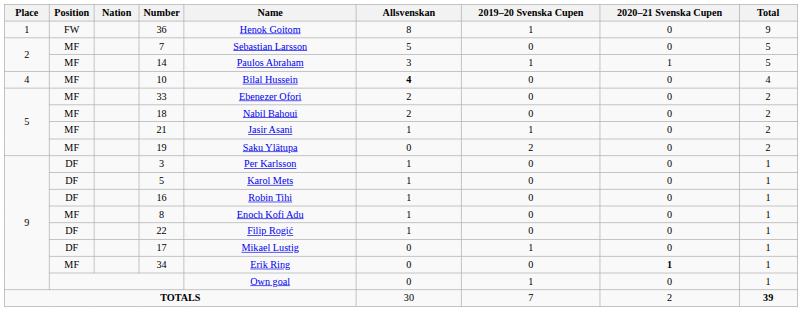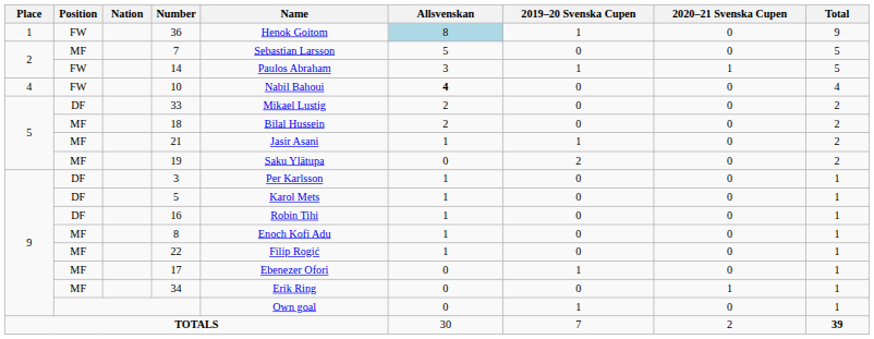36 | Allsvenskan: no background -> lightblue background
14 | Position: MF -> FW
10 | Position: MF -> FW
10 | Name: Bilal Hussein -> Nabil Bahoui
33 | Position: MF -> DF
33 | Name: Ebenezer Ofori -> Mikael Lustig
18 | Name: Nabil Bahoui -> Bilal Hussein
22 | Position: DF -> MF
17 | Position: DF -> MF
17 | Name: Mikael Lustig -> Ebenezer Ofori
34 | 2020–21 Svenska Cupen: bold -> normal
